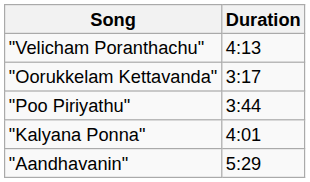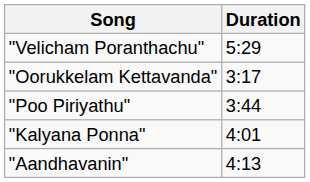"Velicham Poranthachu" | Duration: 4:13 -> 5:29
"Aandhavanin" | Duration: 5:29 -> 4:13
